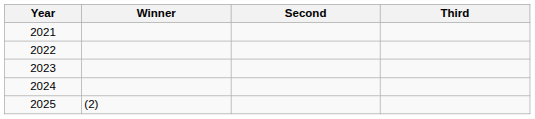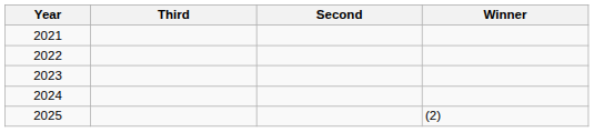columns swapped: Winner <-> Third
